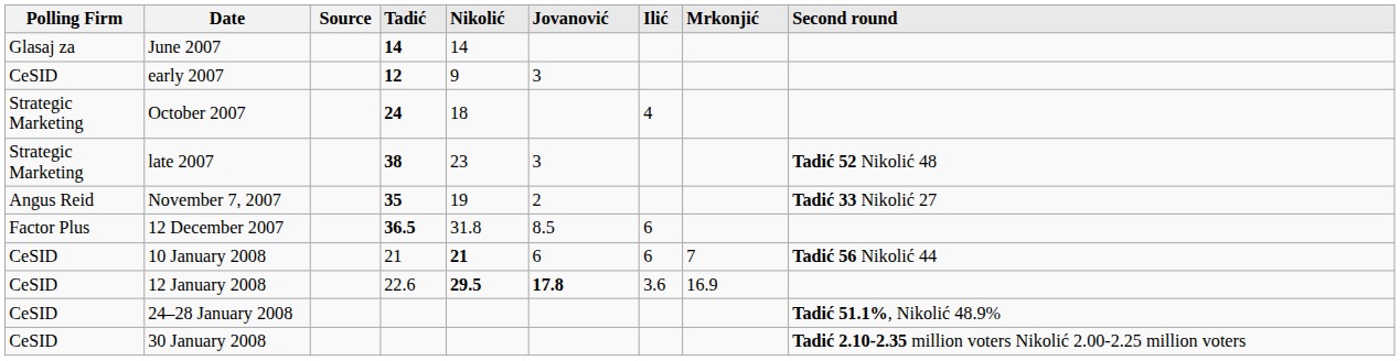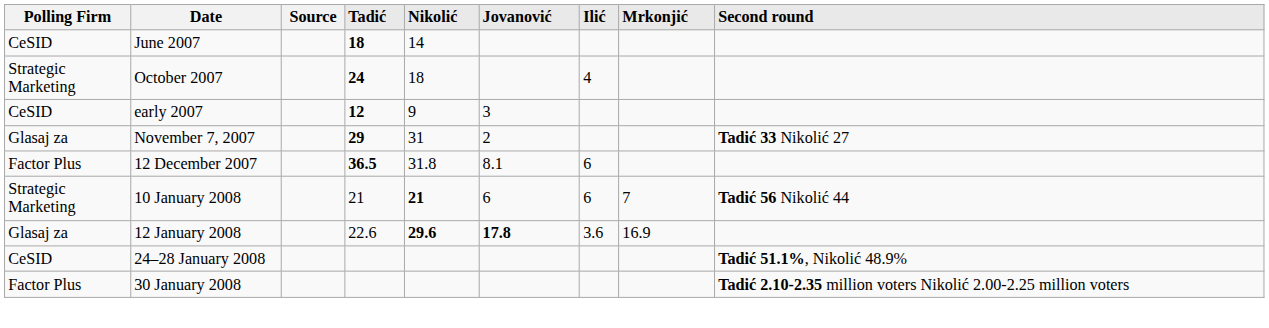June 2007 | Polling Firm: Glasaj za -> CeSID
June 2007 | Tadić: 14 -> 18
rows swapped: early 2007 <-> October 2007
- row: Strategic Marketing | late 2007 | 38 | 23 | 3 | Tadić 52 Nikolić 48
November 7, 2007 | Polling Firm: Angus Reid -> Glasaj za
November 7, 2007 | Tadić: 35 -> 29
November 7, 2007 | Nikolić: 19 -> 31
12 December 2007 | Jovanović: 8.5 -> 8.1
10 January 2008 | Polling Firm: CeSID -> Strategic Marketing
12 January 2008 | Polling Firm: CeSID -> Glasaj za
12 January 2008 | Nikolić: 29.5 -> 29.6
30 January 2008 | Polling Firm: CeSID -> Factor Plus
